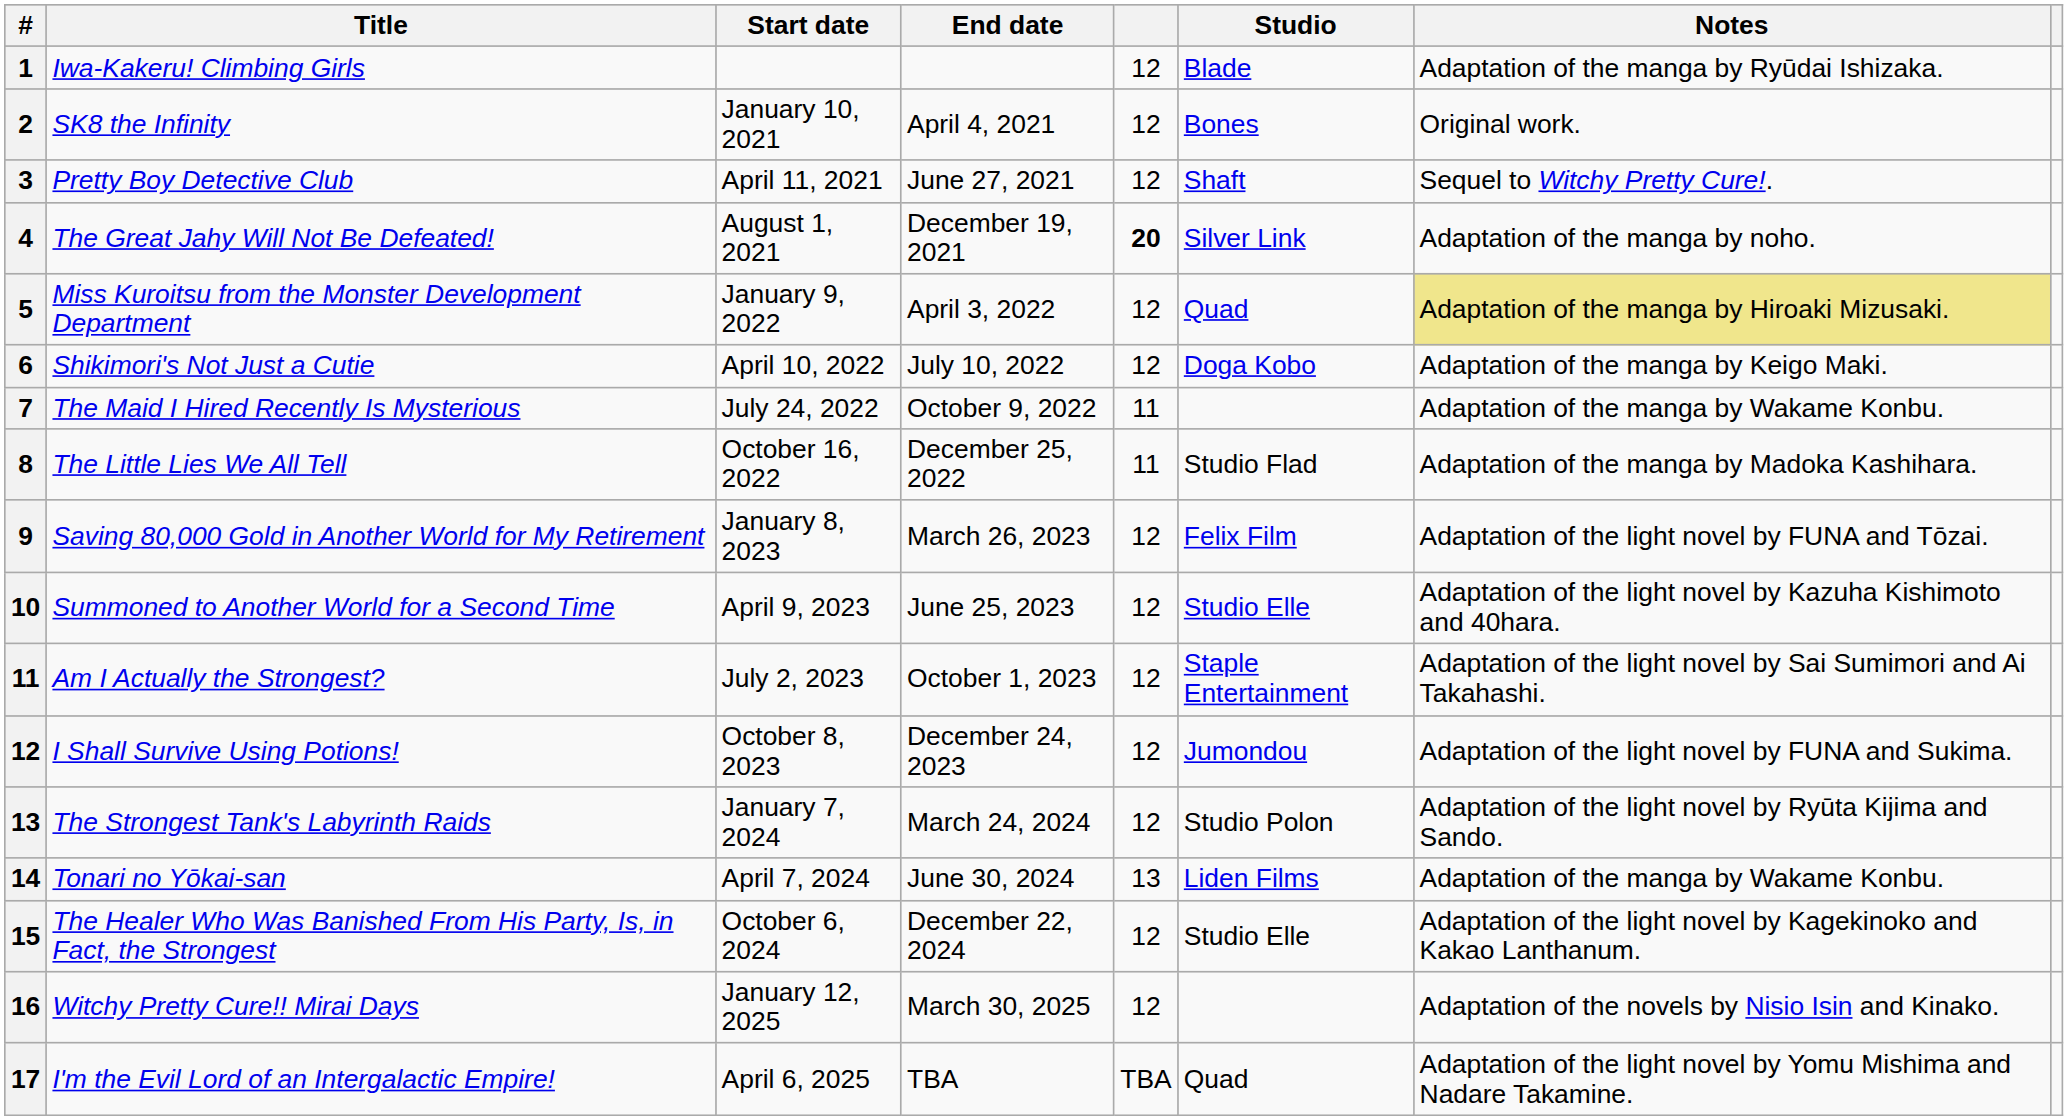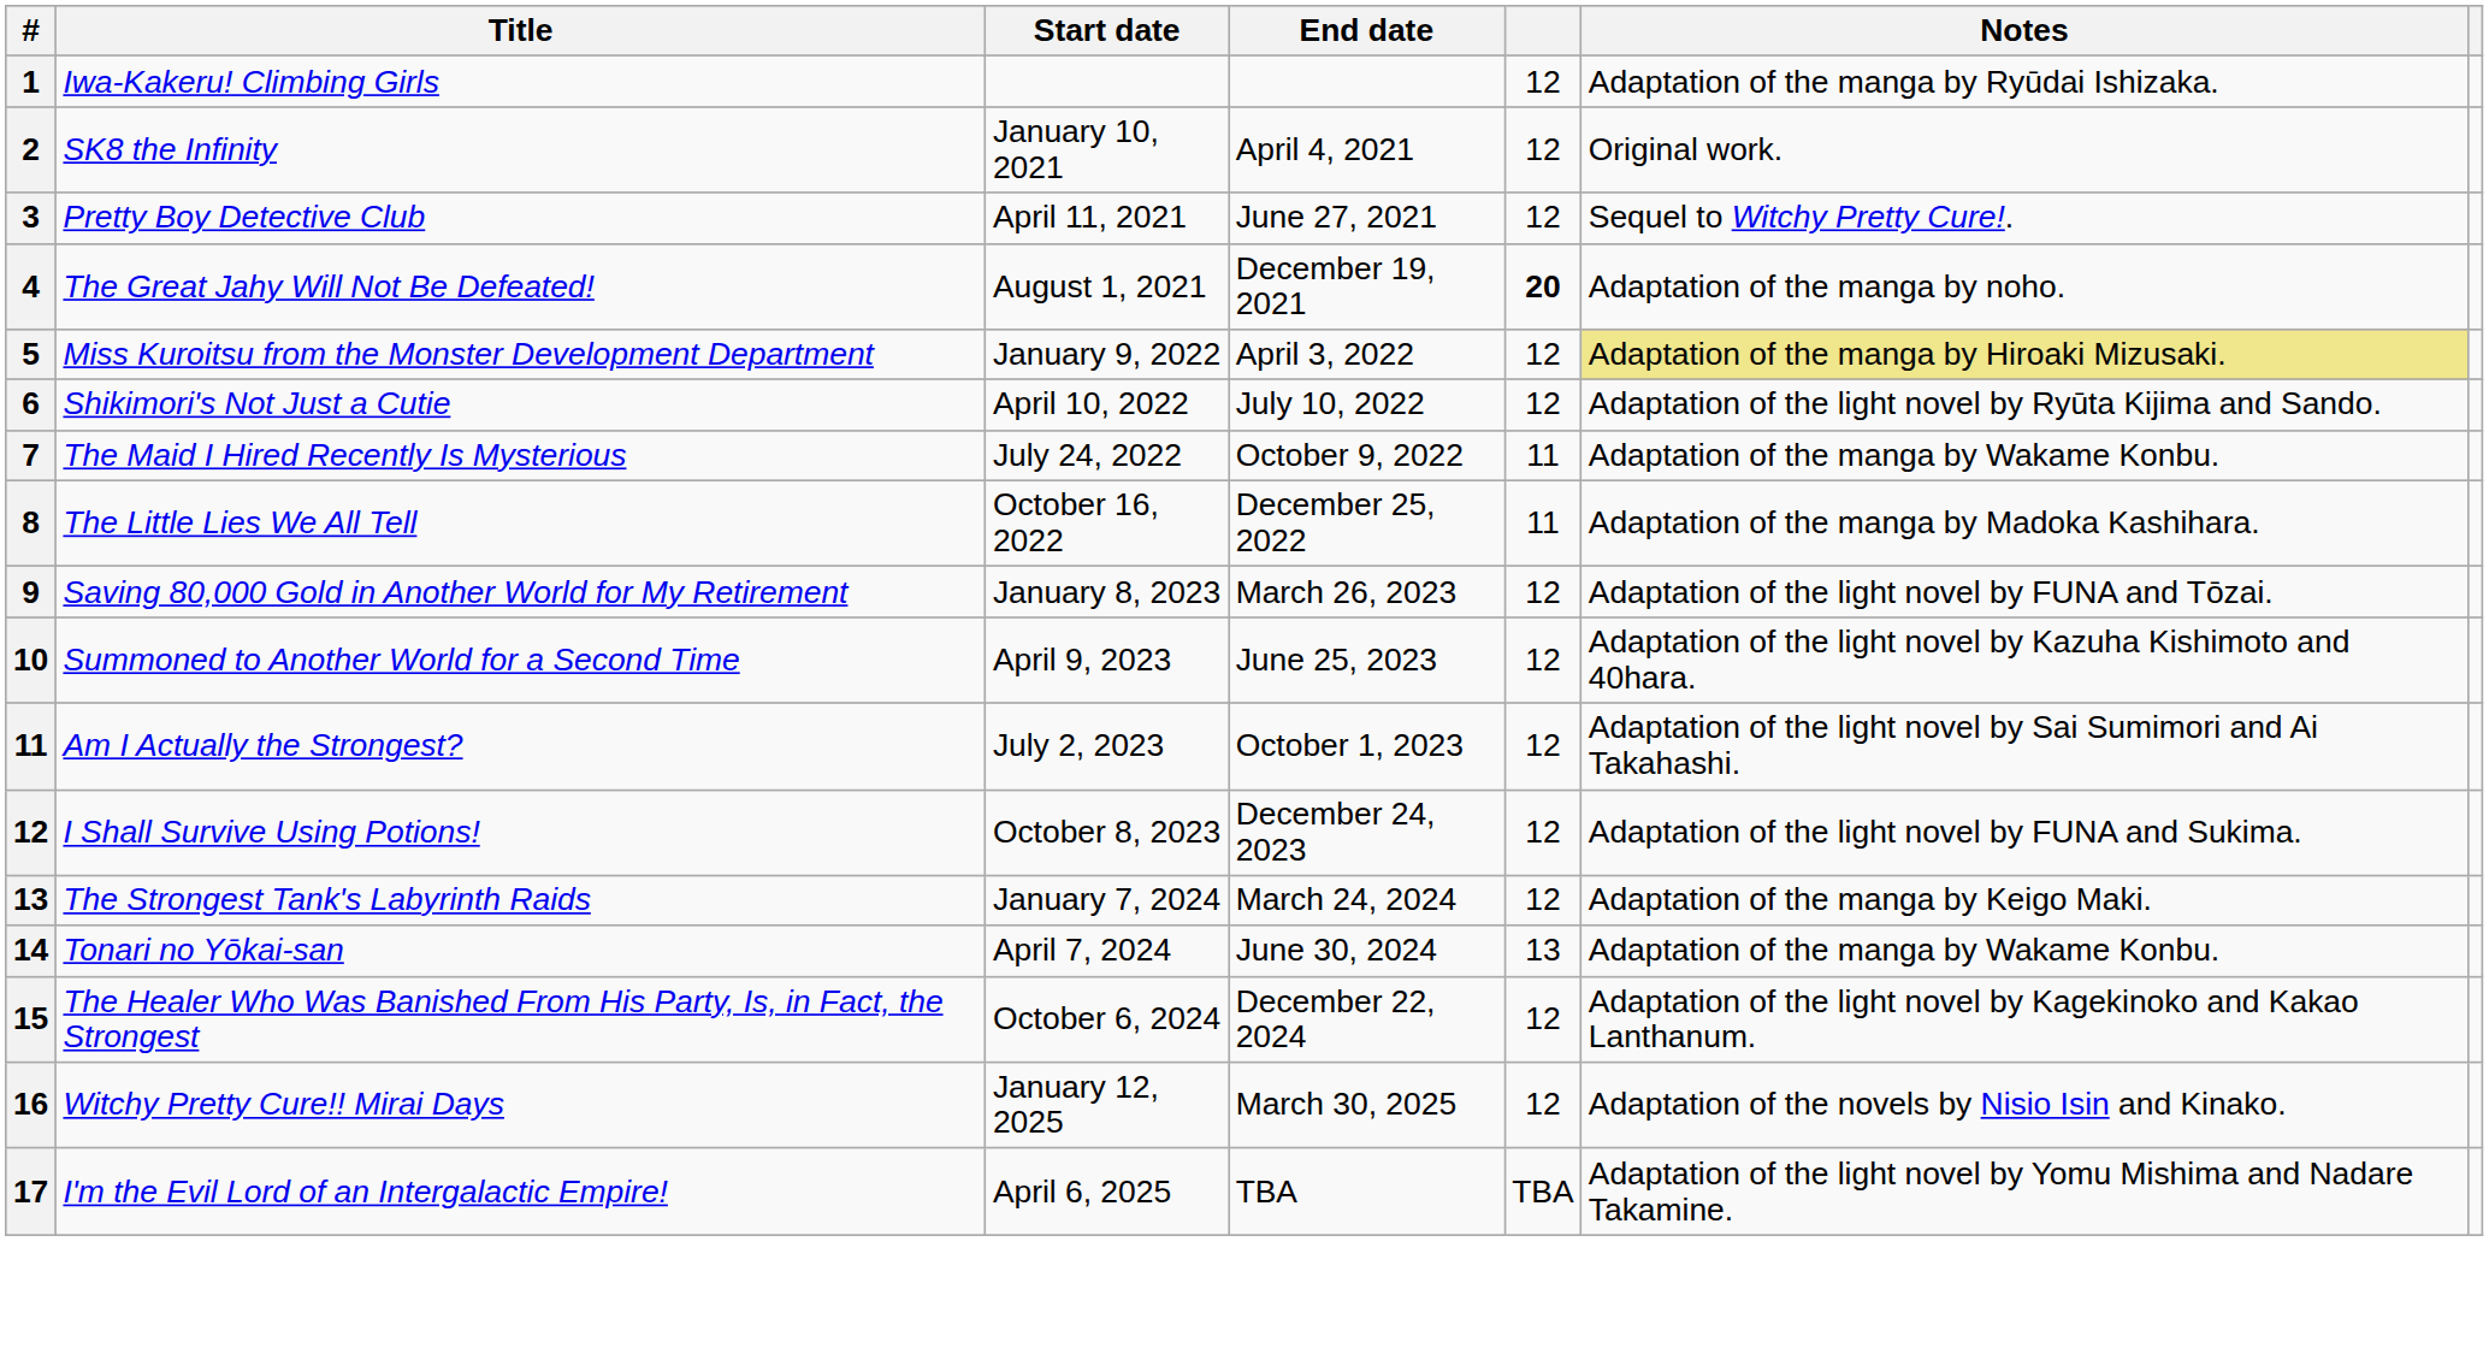- column: Studio | Blade | Bones | Shaft | Silver Link | Quad | Doga Kobo | Studio Flad | Felix Film | Studio Elle | Staple Entertainment | Jumondou | Studio Polon | Liden Films | Studio Elle | Quad
Shikimori's Not Just a Cutie | Notes: Adaptation of the manga by Keigo Maki. -> Adaptation of the light novel by Ryūta Kijima and Sando.
The Strongest Tank's Labyrinth Raids | Notes: Adaptation of the light novel by Ryūta Kijima and Sando. -> Adaptation of the manga by Keigo Maki.
